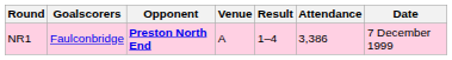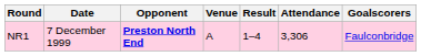columns swapped: Date <-> Goalscorers
NR1 | Attendance: 3,386 -> 3,306
